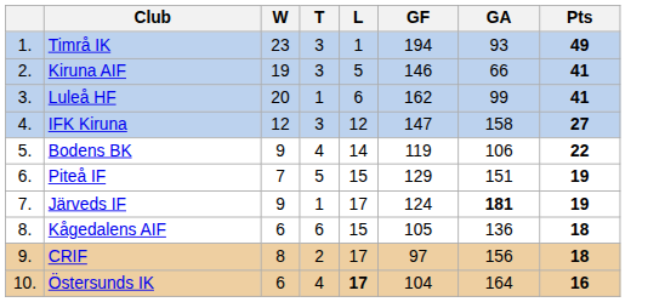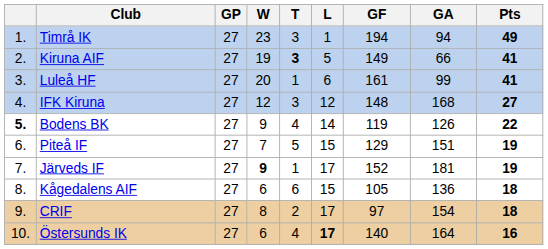+ column: GP | 27 | 27 | 27 | 27 | 27 | 27 | 27 | 27 | 27 | 27
Timrå IK | GA: 93 -> 94
Kiruna AIF | T: normal -> bold
Kiruna AIF | GF: 146 -> 149
Luleå HF | GF: 162 -> 161
IFK Kiruna | GF: 147 -> 148
IFK Kiruna | GA: 158 -> 168
Bodens BK | column 1: normal -> bold
Bodens BK | GA: 106 -> 126
Järveds IF | W: normal -> bold
Järveds IF | GF: 124 -> 152
Järveds IF | GA: bold -> normal
CRIF | GA: 156 -> 154
Östersunds IK | GF: 104 -> 140
